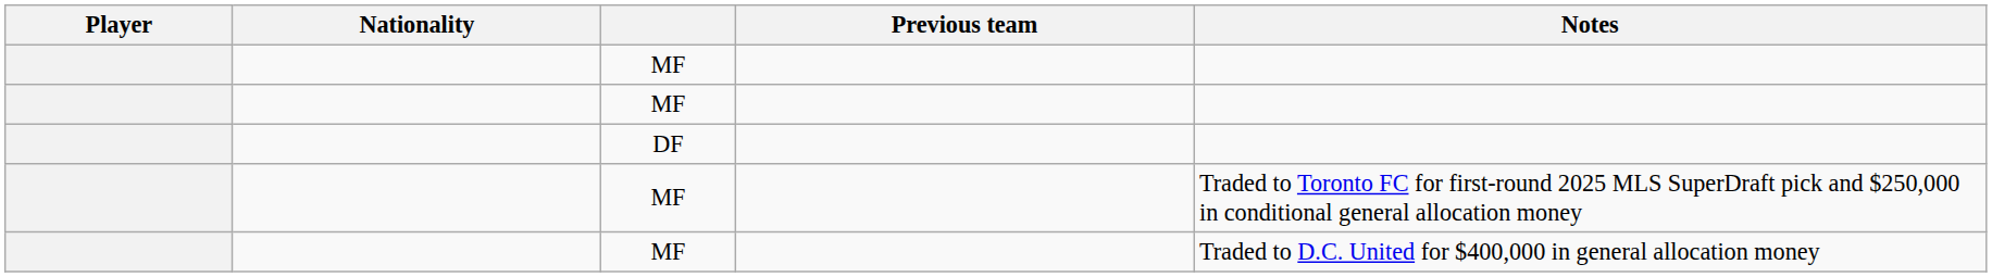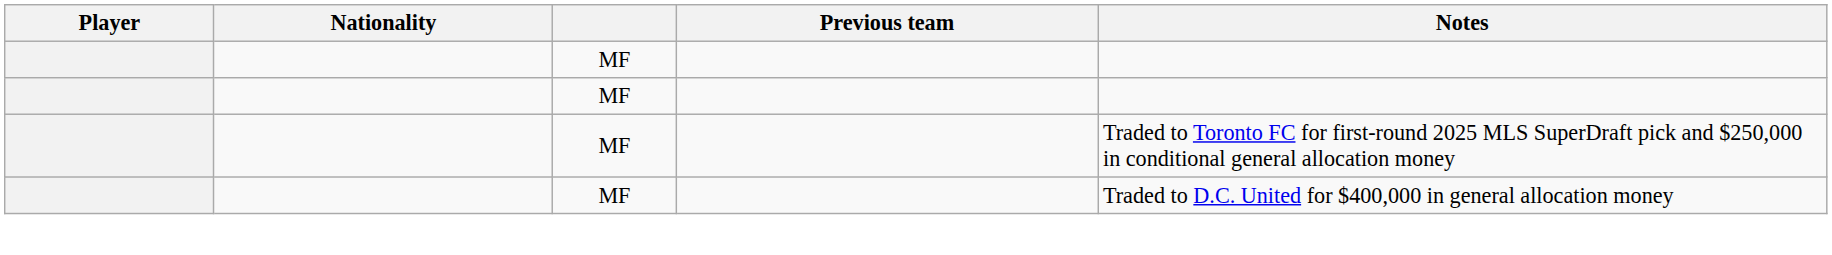- row: DF
